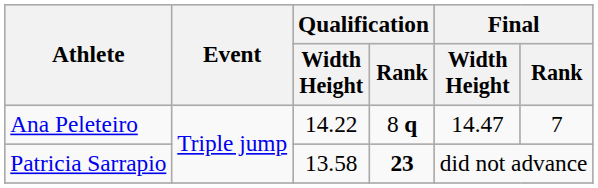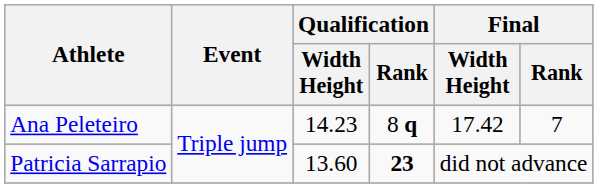Ana Peleteiro | Qualification / Width Height: 14.22 -> 14.23
Ana Peleteiro | Final / Width Height: 14.47 -> 17.42
Patricia Sarrapio | Qualification / Width Height: 13.58 -> 13.60
